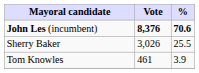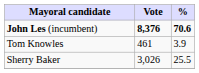rows swapped: Sherry Baker <-> Tom Knowles
